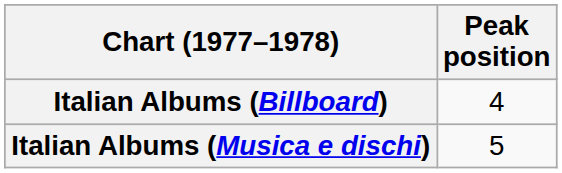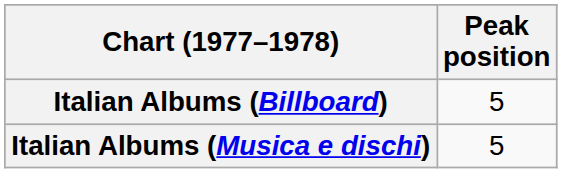Italian Albums (Billboard) | Peak position: 4 -> 5
